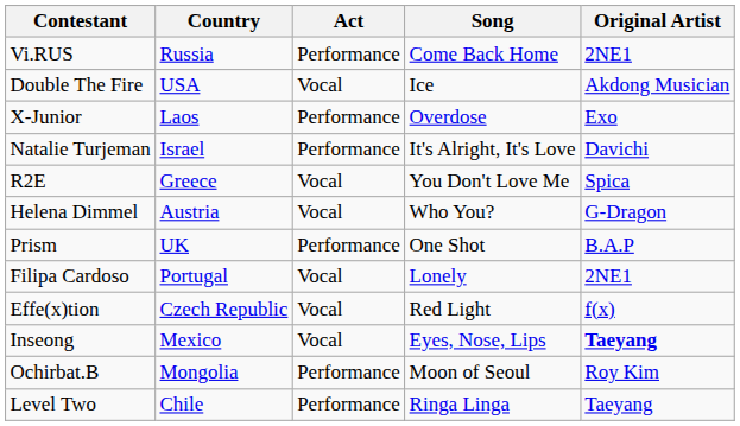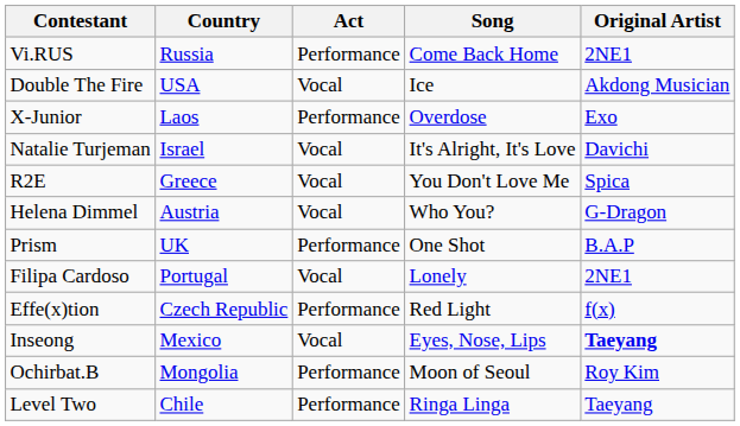Natalie Turjeman | Act: Performance -> Vocal
Effe(x)tion | Act: Vocal -> Performance
